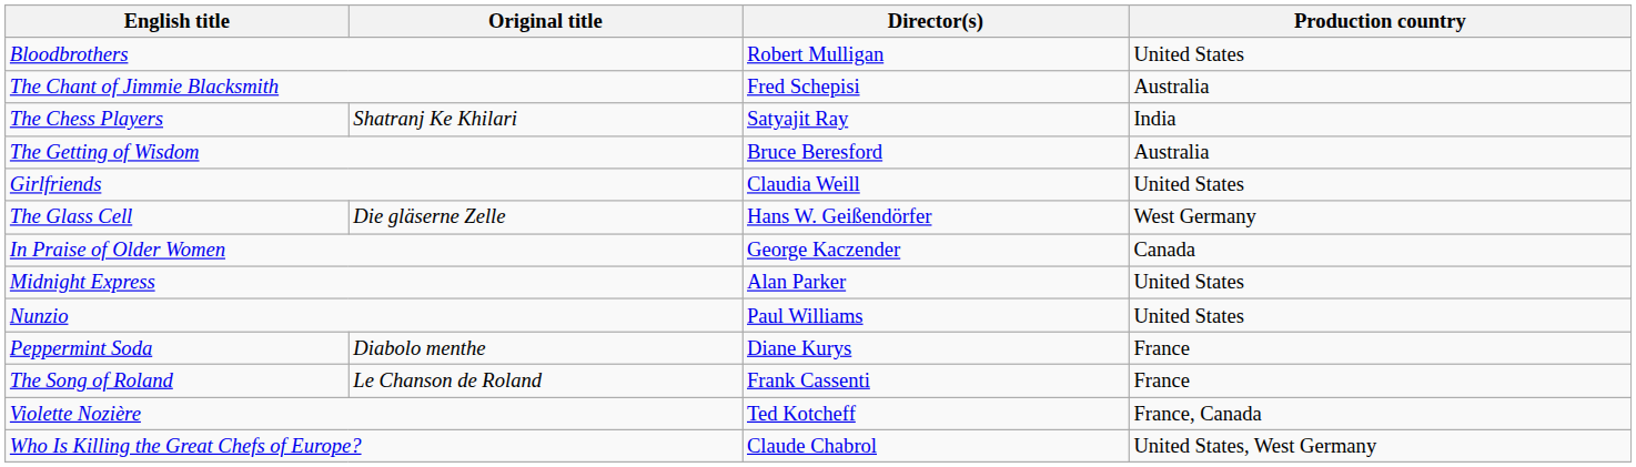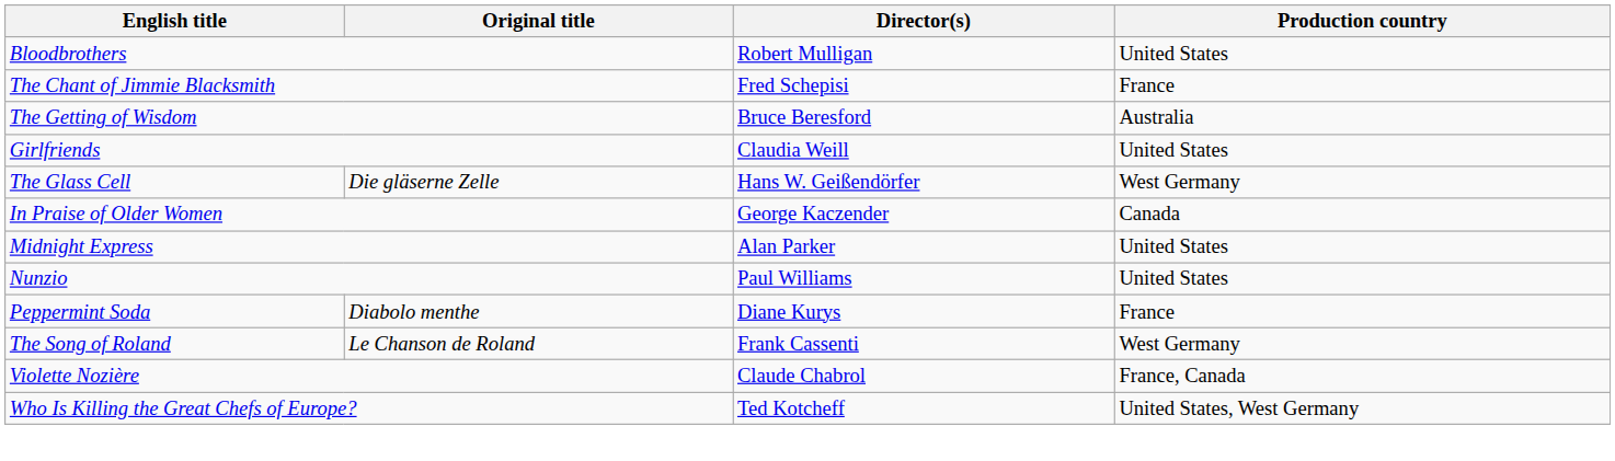The Chant of Jimmie Blacksmith | Production country: Australia -> France
- row: The Chess Players | Shatranj Ke Khilari | Satyajit Ray | India
The Song of Roland | Production country: France -> West Germany
Violette Nozière | Director(s): Ted Kotcheff -> Claude Chabrol
Who Is Killing the Great Chefs of Europe? | Director(s): Claude Chabrol -> Ted Kotcheff
